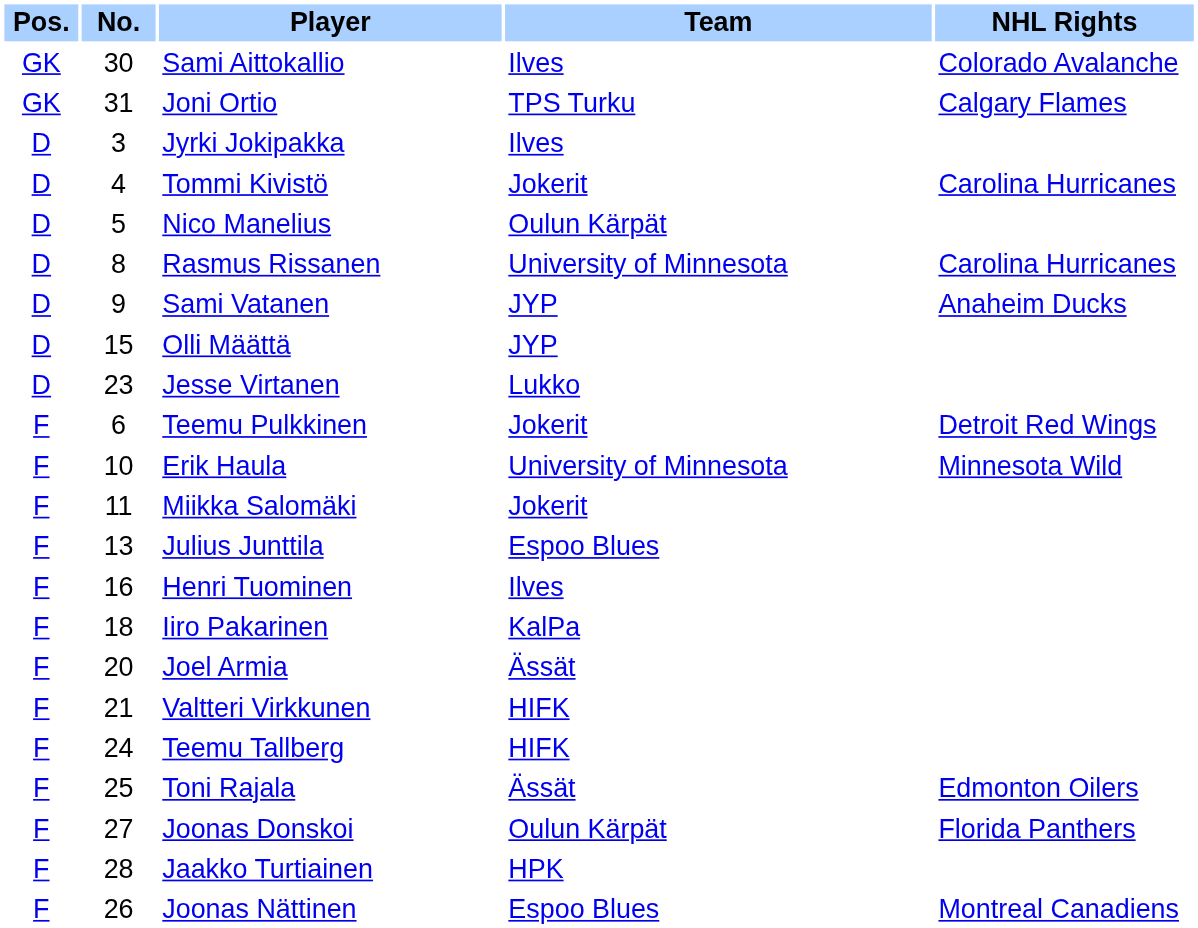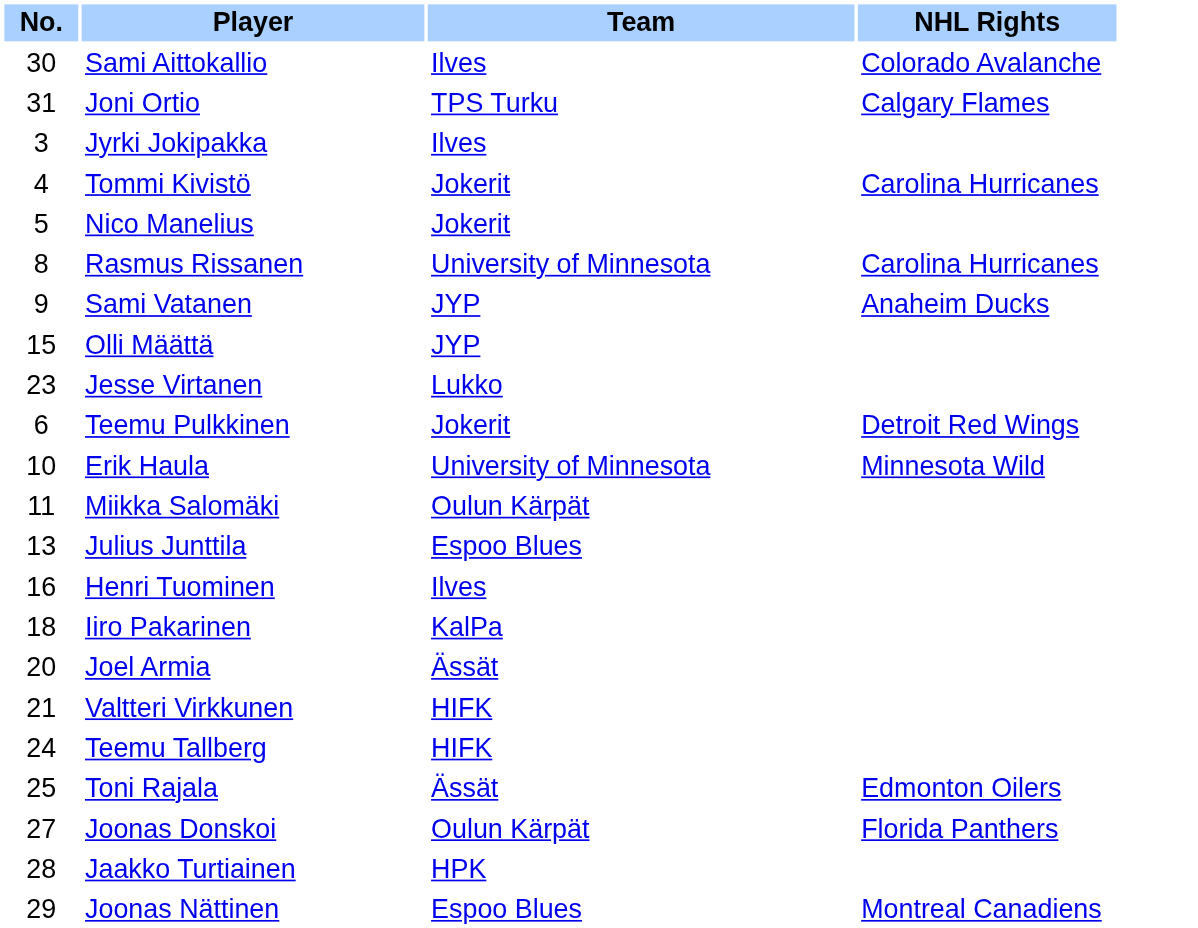- column: Pos. | GK | GK | D | D | D | D | D | D | D | F | F | F | F | F | F | F | F | F | F | F | F | F
Nico Manelius | Team: Oulun Kärpät -> Jokerit
Miikka Salomäki | Team: Jokerit -> Oulun Kärpät
Joonas Nättinen | No.: 26 -> 29
